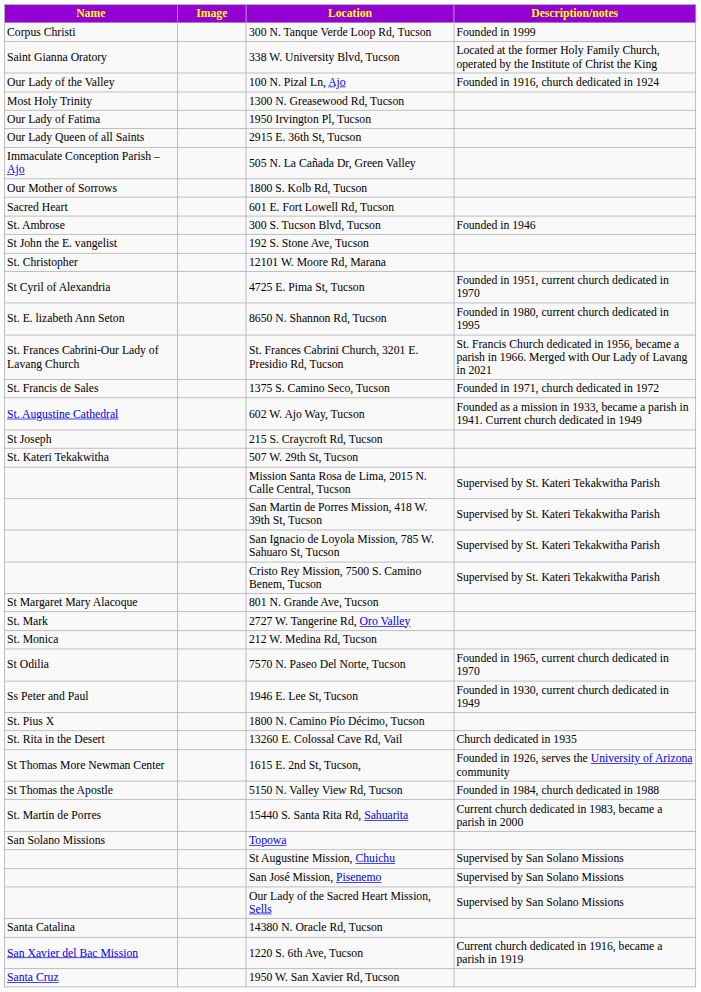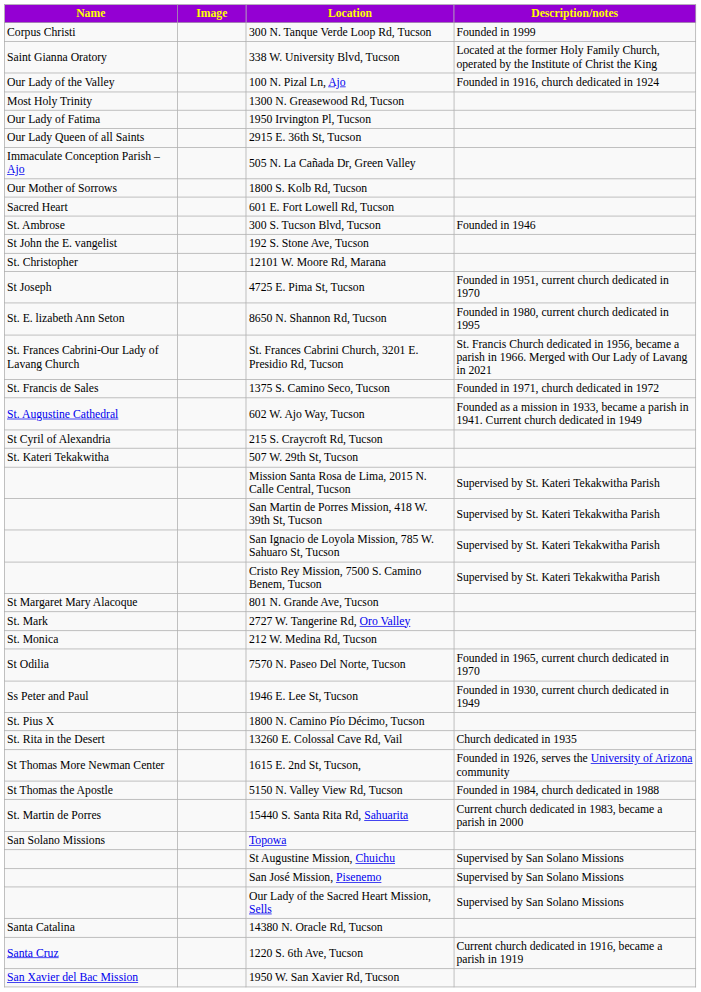4725 E. Pima St, Tucson | Name: St Cyril of Alexandria -> St Joseph
215 S. Craycroft Rd, Tucson | Name: St Joseph -> St Cyril of Alexandria
1220 S. 6th Ave, Tucson | Name: San Xavier del Bac Mission -> Santa Cruz
1950 W. San Xavier Rd, Tucson | Name: Santa Cruz -> San Xavier del Bac Mission
